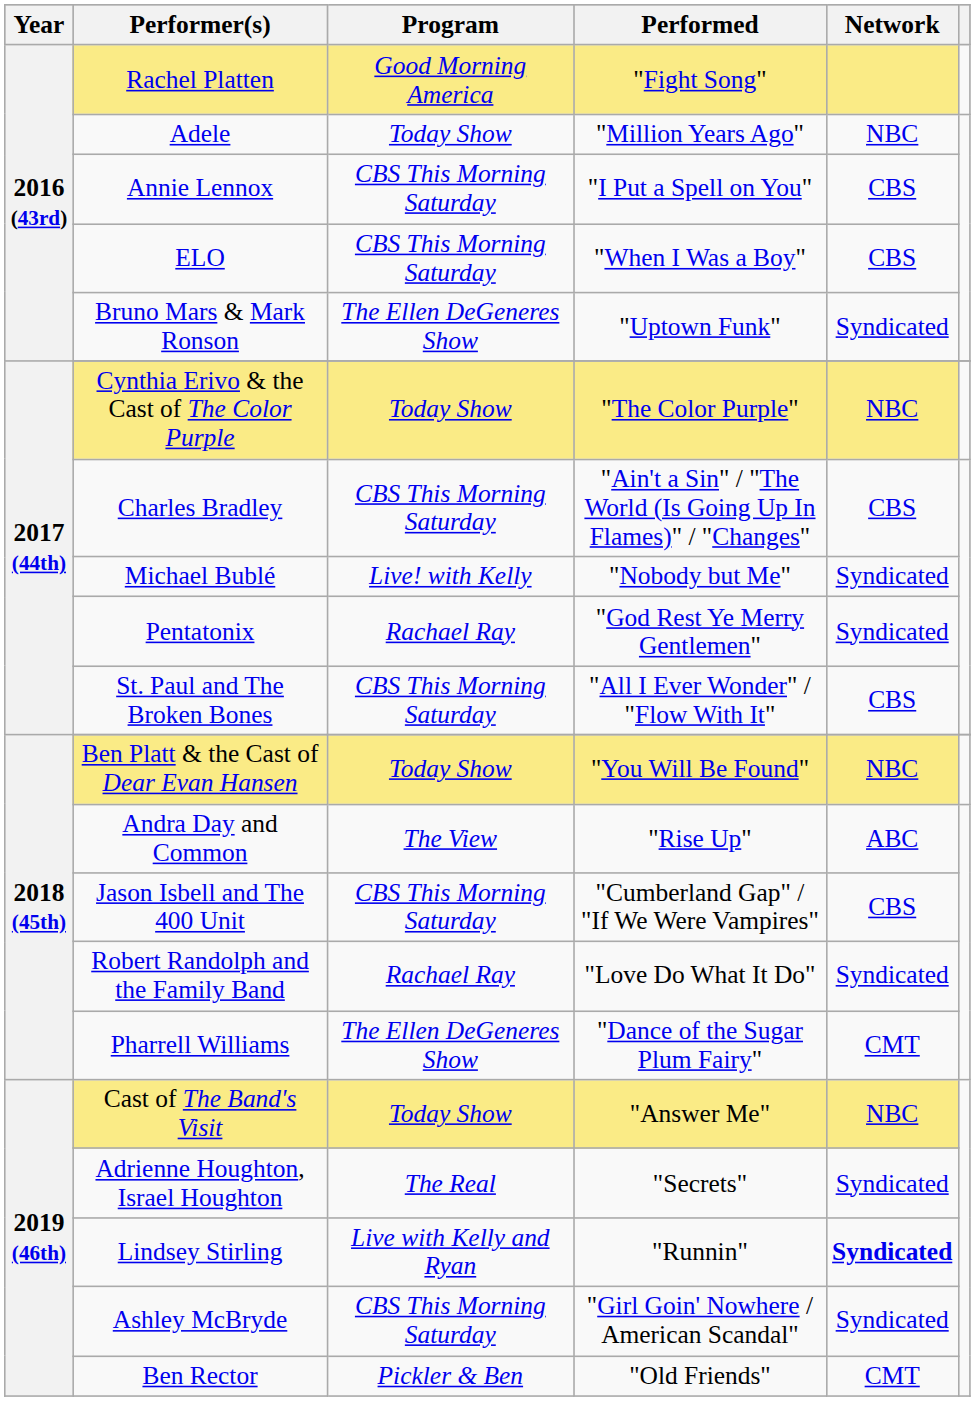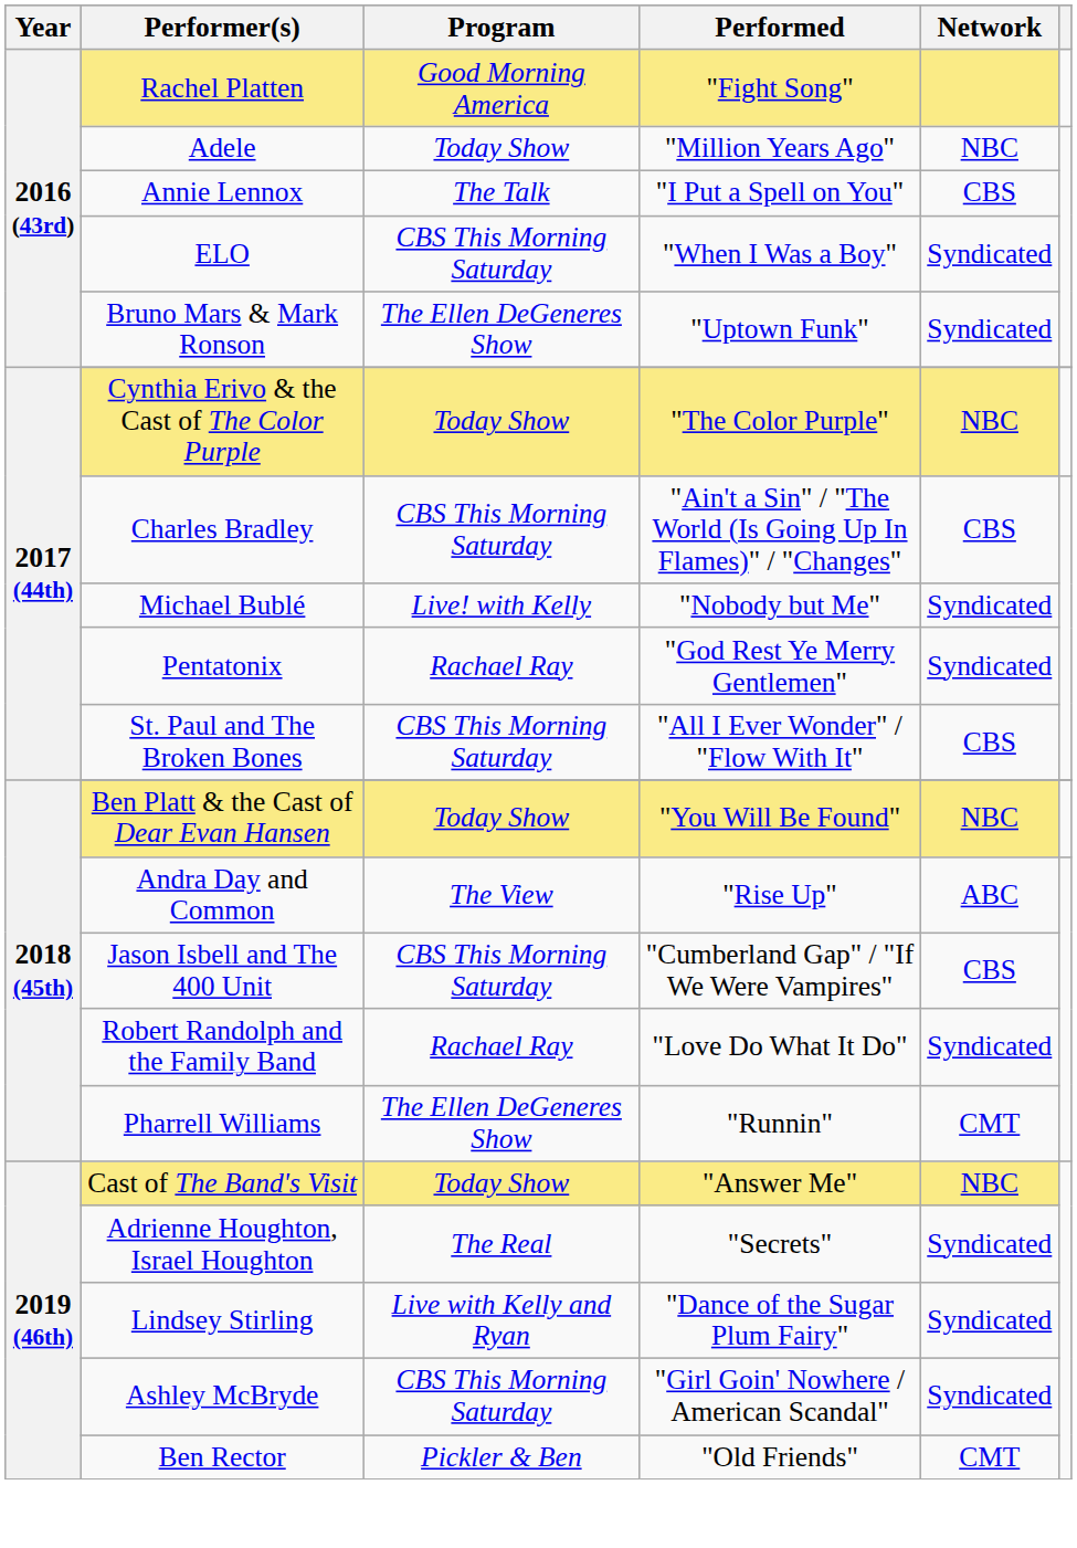Annie Lennox | Program: CBS This Morning Saturday -> The Talk
ELO | Network: CBS -> Syndicated
Pharrell Williams | Performed: "Dance of the Sugar Plum Fairy" -> "Runnin"
Lindsey Stirling | Performed: "Runnin" -> "Dance of the Sugar Plum Fairy"
Lindsey Stirling | Network: bold -> normal
